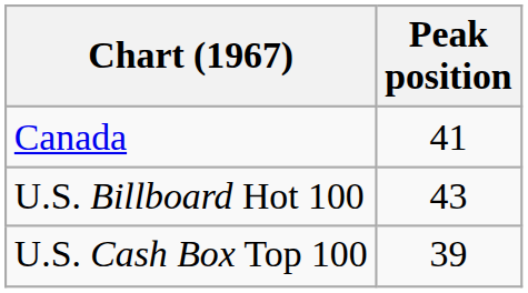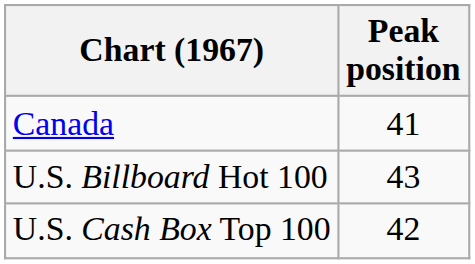U.S. Cash Box Top 100 | Peak position: 39 -> 42
